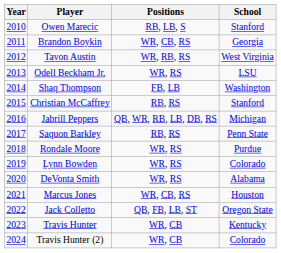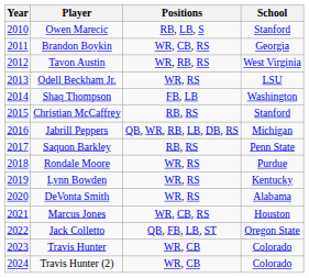Lynn Bowden | School: Colorado -> Kentucky
Travis Hunter | School: Kentucky -> Colorado
